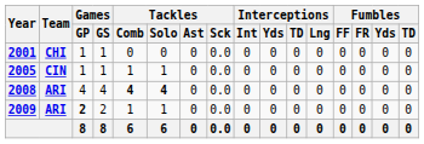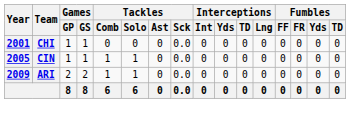- row: 2008 | ARI | 4 | 4 | 4 | 4 | 0 | 0.0 | 0 | 0 | 0 | 0 | 0 | 0 | 0 | 0
2009 | Games / GP: bold -> normal
